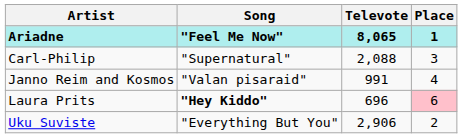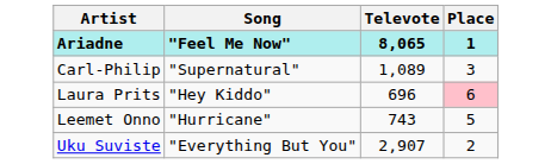Carl-Philip | Televote: 2,088 -> 1,089
- row: Janno Reim and Kosmos | "Valan pisaraid" | 991 | 4
Laura Prits | Song: bold -> normal
+ row: Leemet Onno | "Hurricane" | 743 | 5
Uku Suviste | Televote: 2,906 -> 2,907
